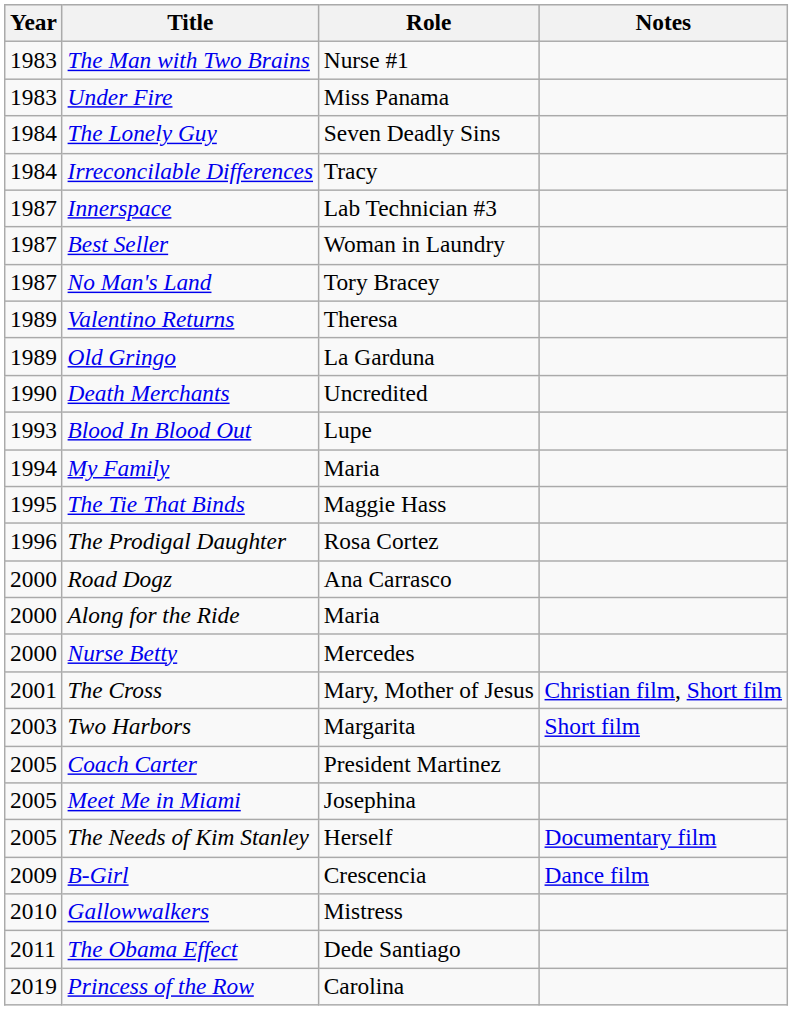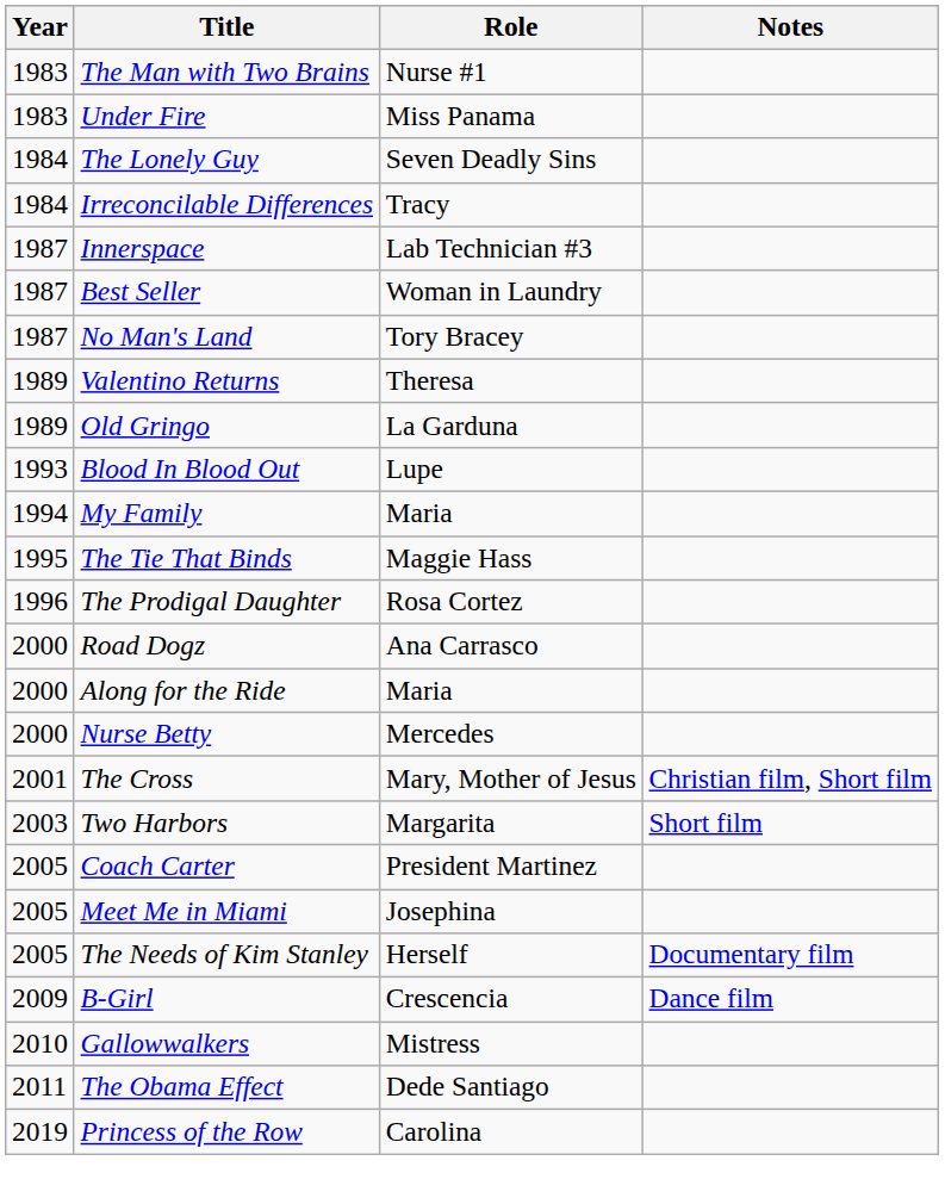- row: 1990 | Death Merchants | Uncredited
